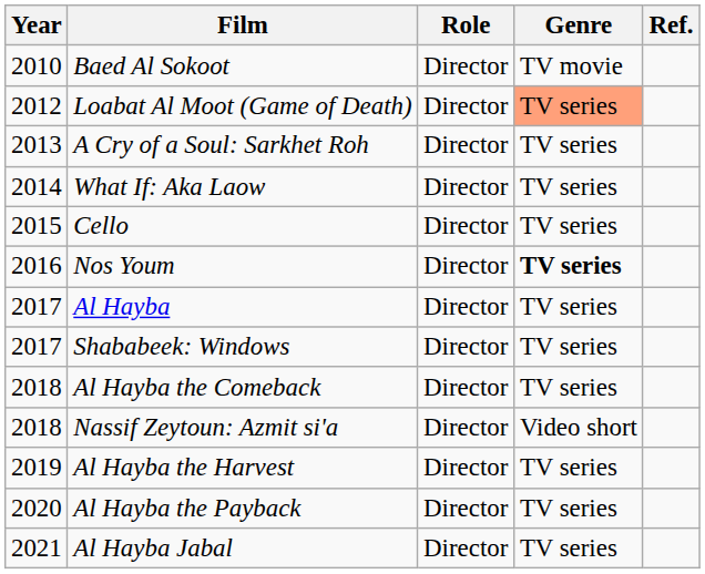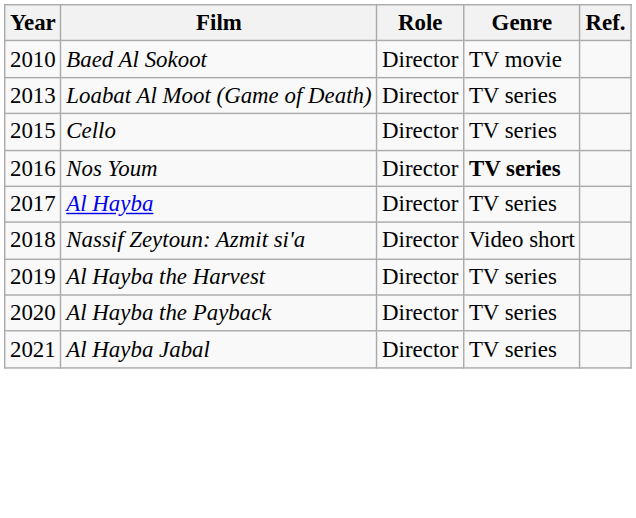Loabat Al Moot (Game of Death) | Year: 2012 -> 2013
Loabat Al Moot (Game of Death) | Genre: lightsalmon background -> no background
- row: 2013 | A Cry of a Soul: Sarkhet Roh | Director | TV series
- row: 2014 | What If: Aka Laow | Director | TV series
- row: 2017 | Shababeek: Windows | Director | TV series
- row: 2018 | Al Hayba the Comeback | Director | TV series
